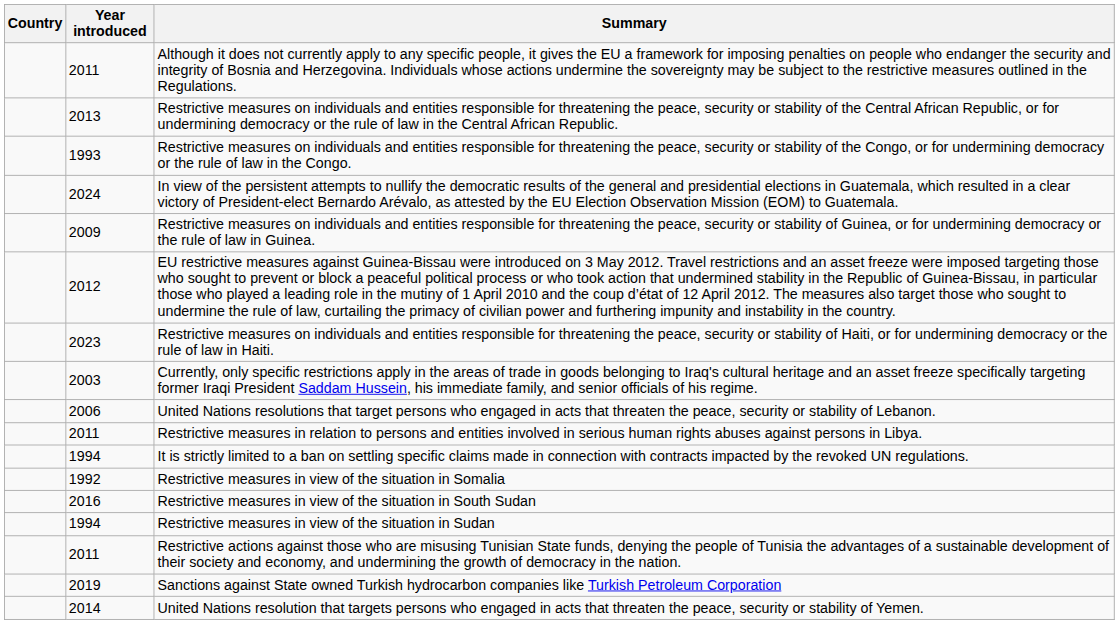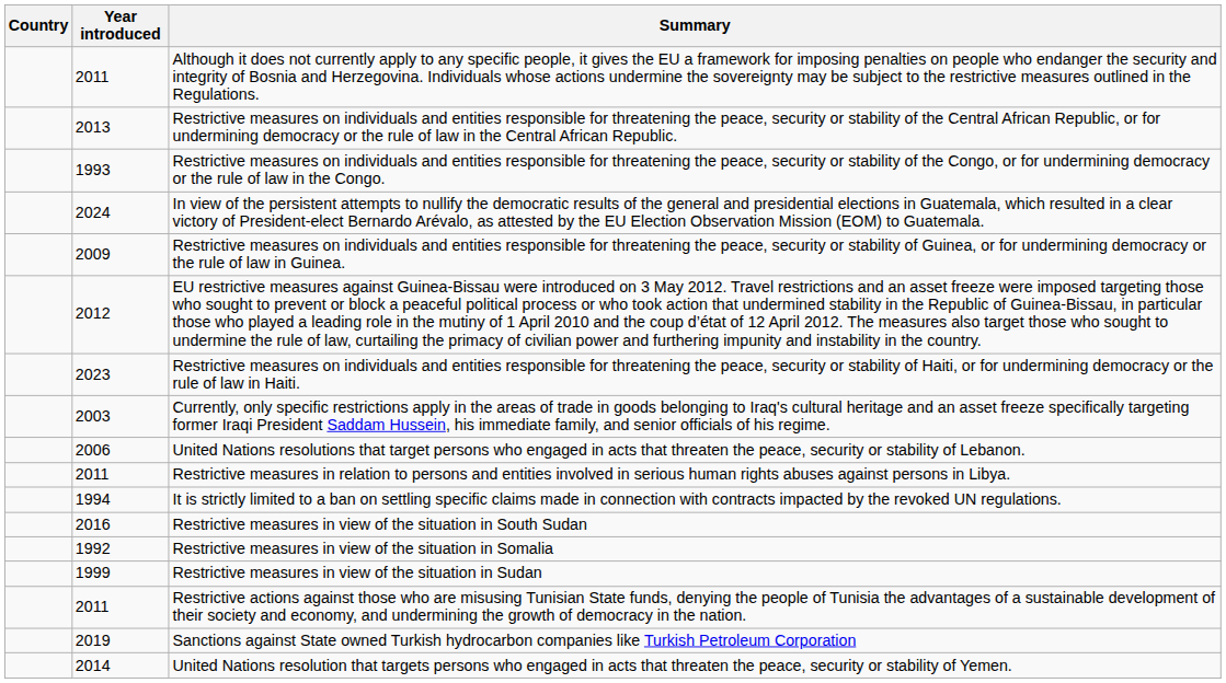rows swapped: Restrictive measures in view of the situation in Somalia <-> Restrictive measures in view of the situation in South Sudan
Restrictive measures in view of the situation in Sudan | Year introduced: 1994 -> 1999
